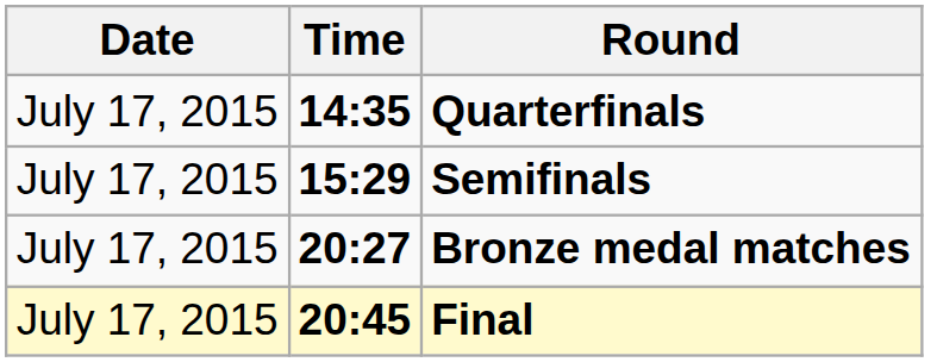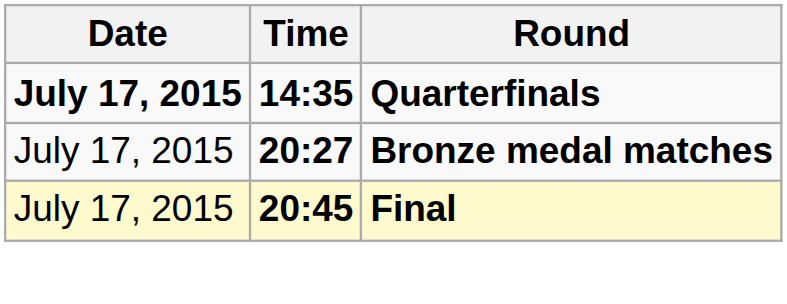Quarterfinals | Date: normal -> bold
- row: July 17, 2015 | 15:29 | Semifinals
